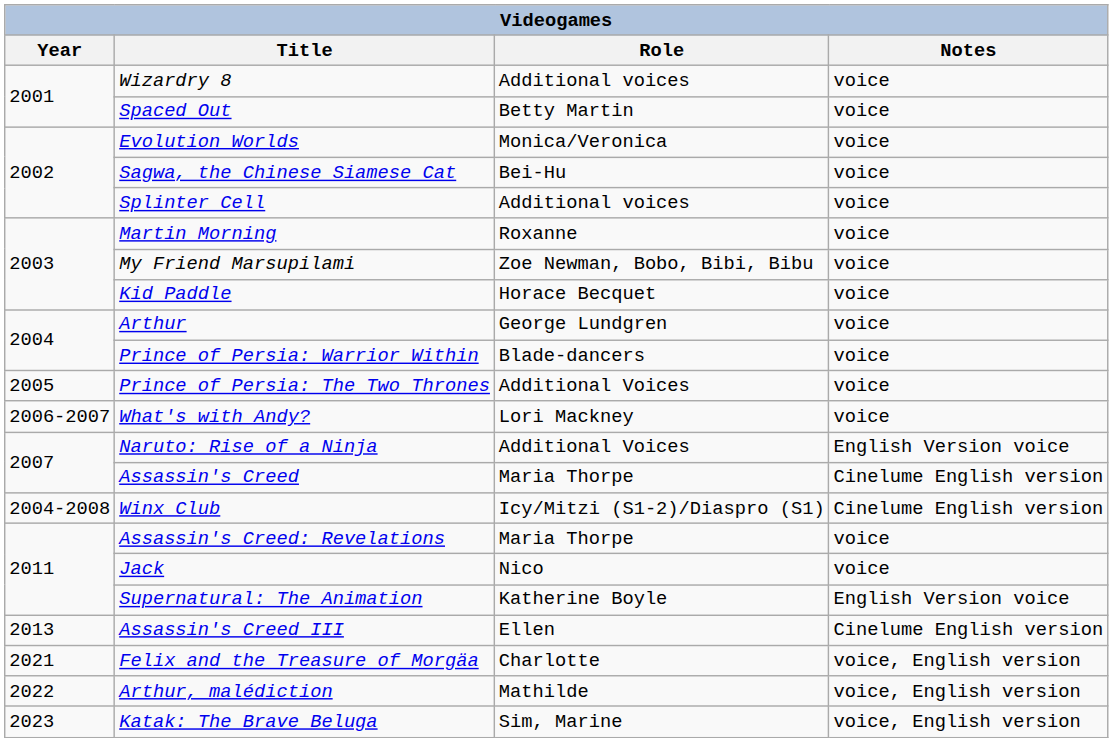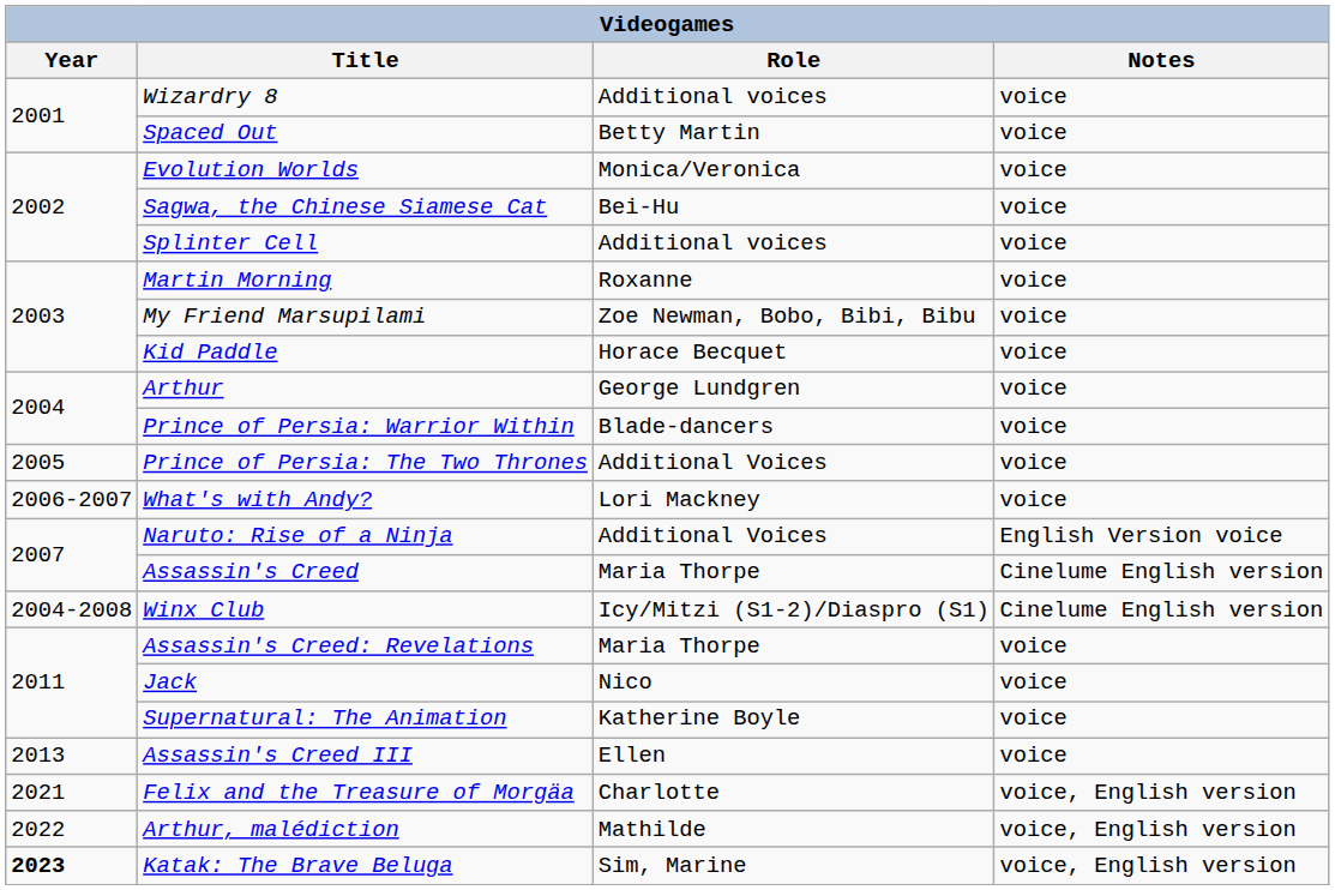Supernatural: The Animation | Notes: English Version voice -> voice
Assassin's Creed III | Notes: Cinelume English version -> voice
Katak: The Brave Beluga | Year: normal -> bold
